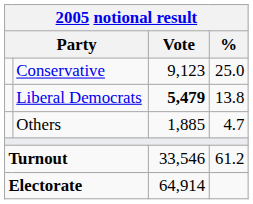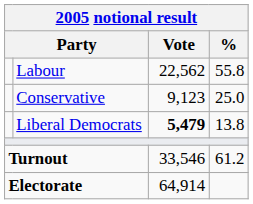+ row: Labour | 22,562 | 55.8
- row: Others | 1,885 | 4.7
